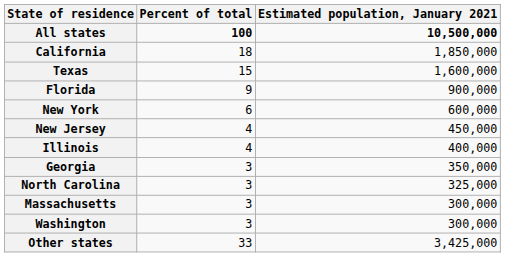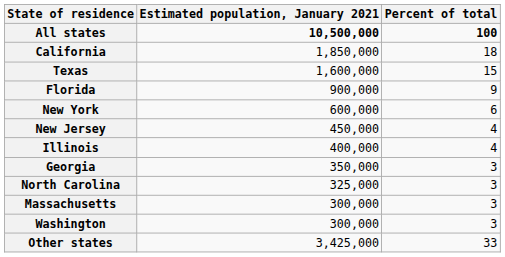columns swapped: Estimated population, January 2021 <-> Percent of total
